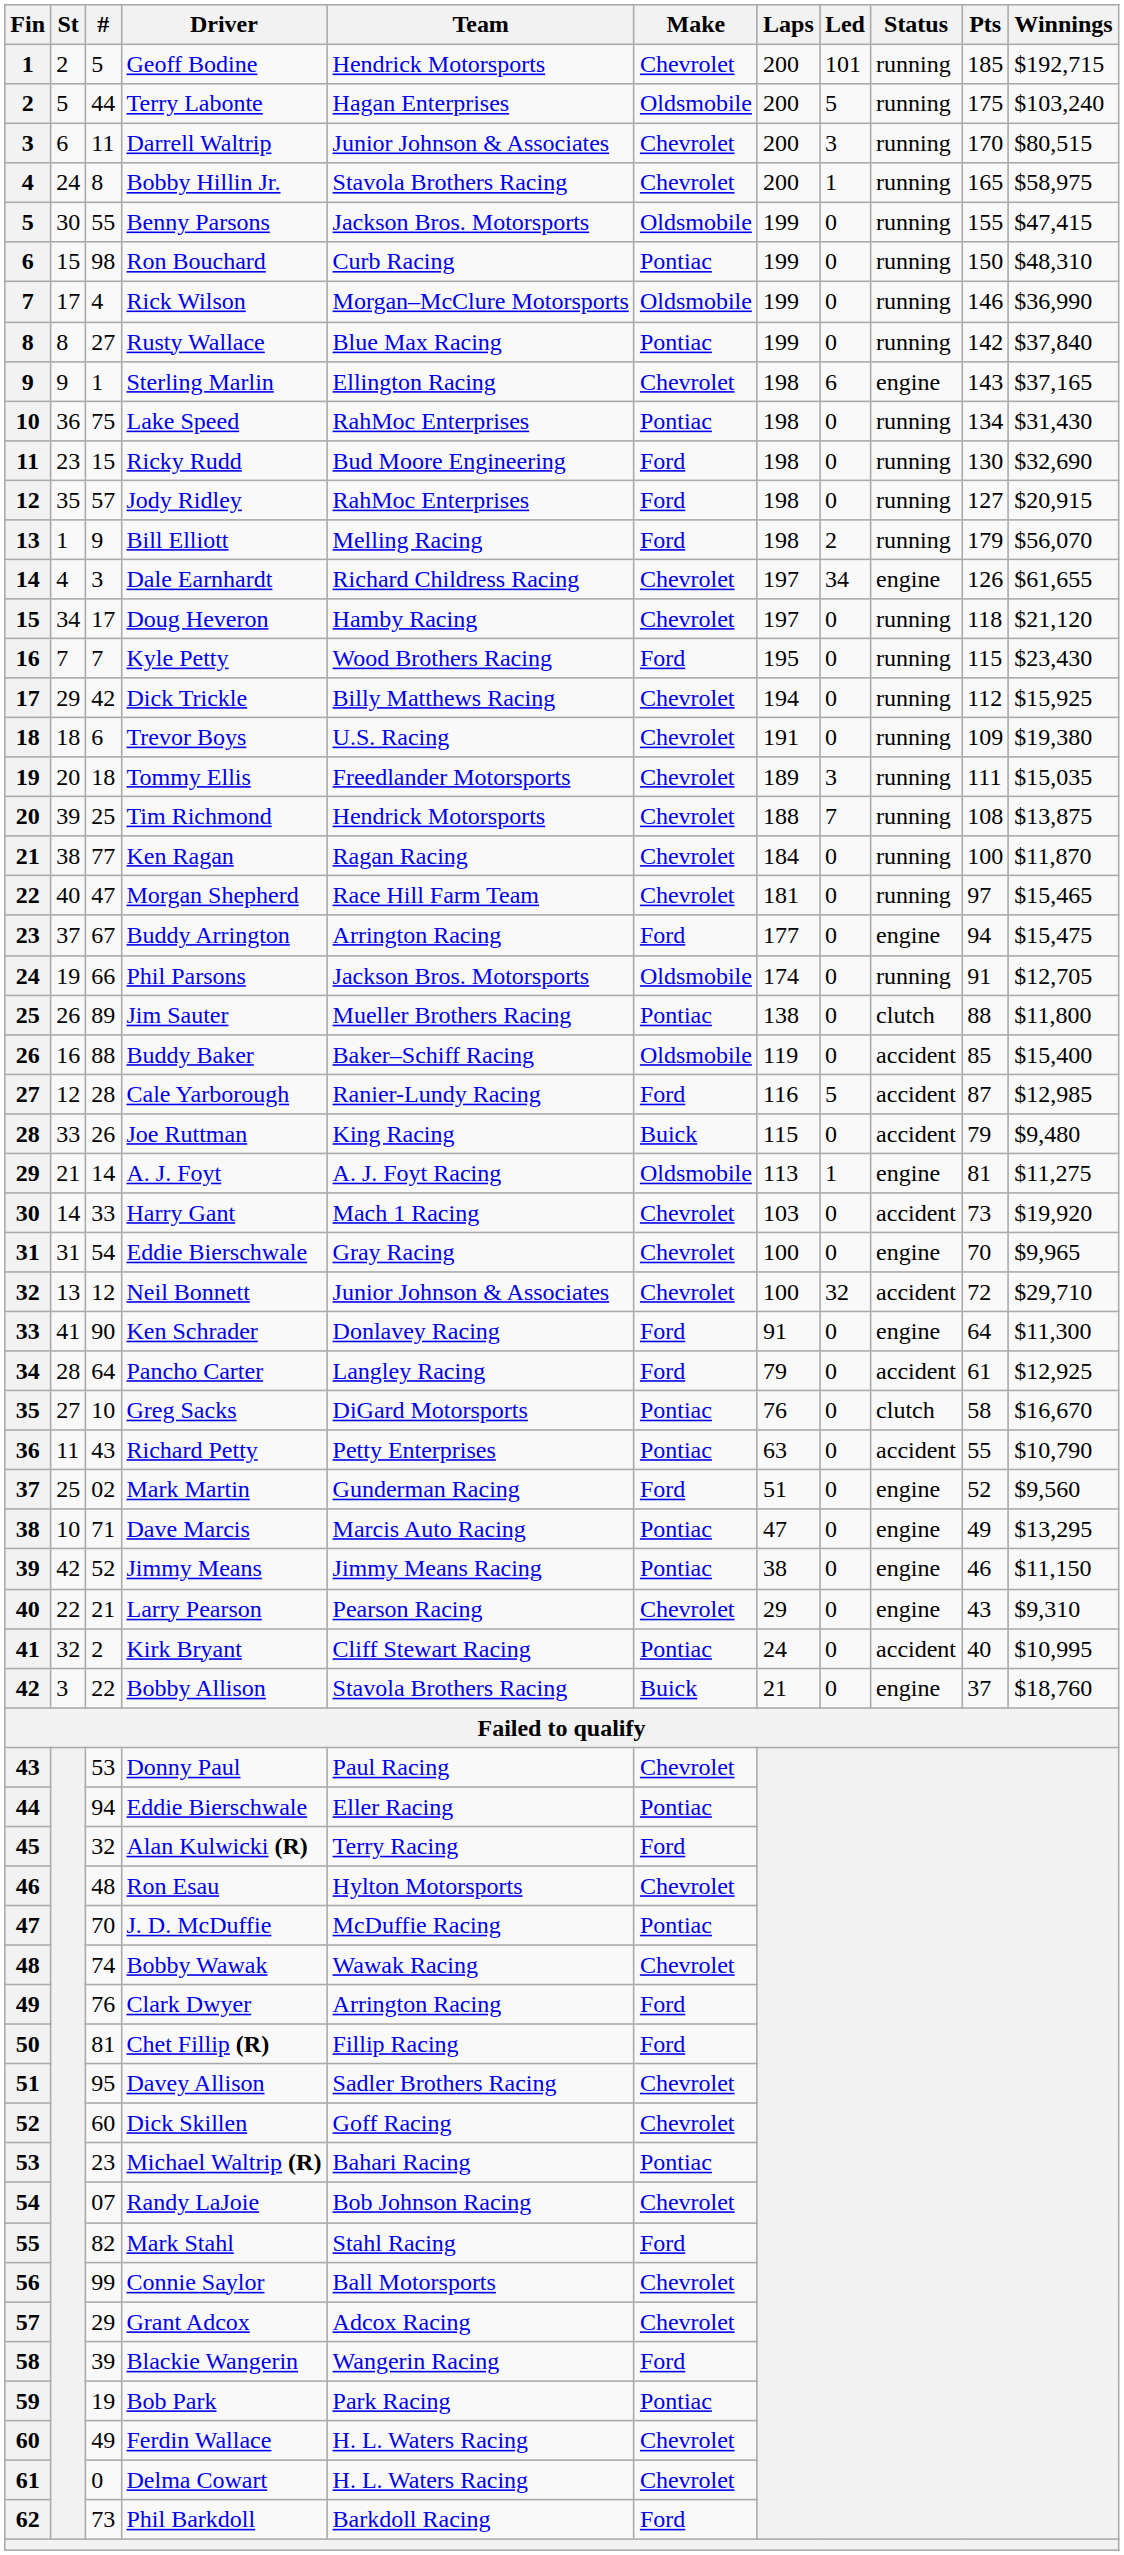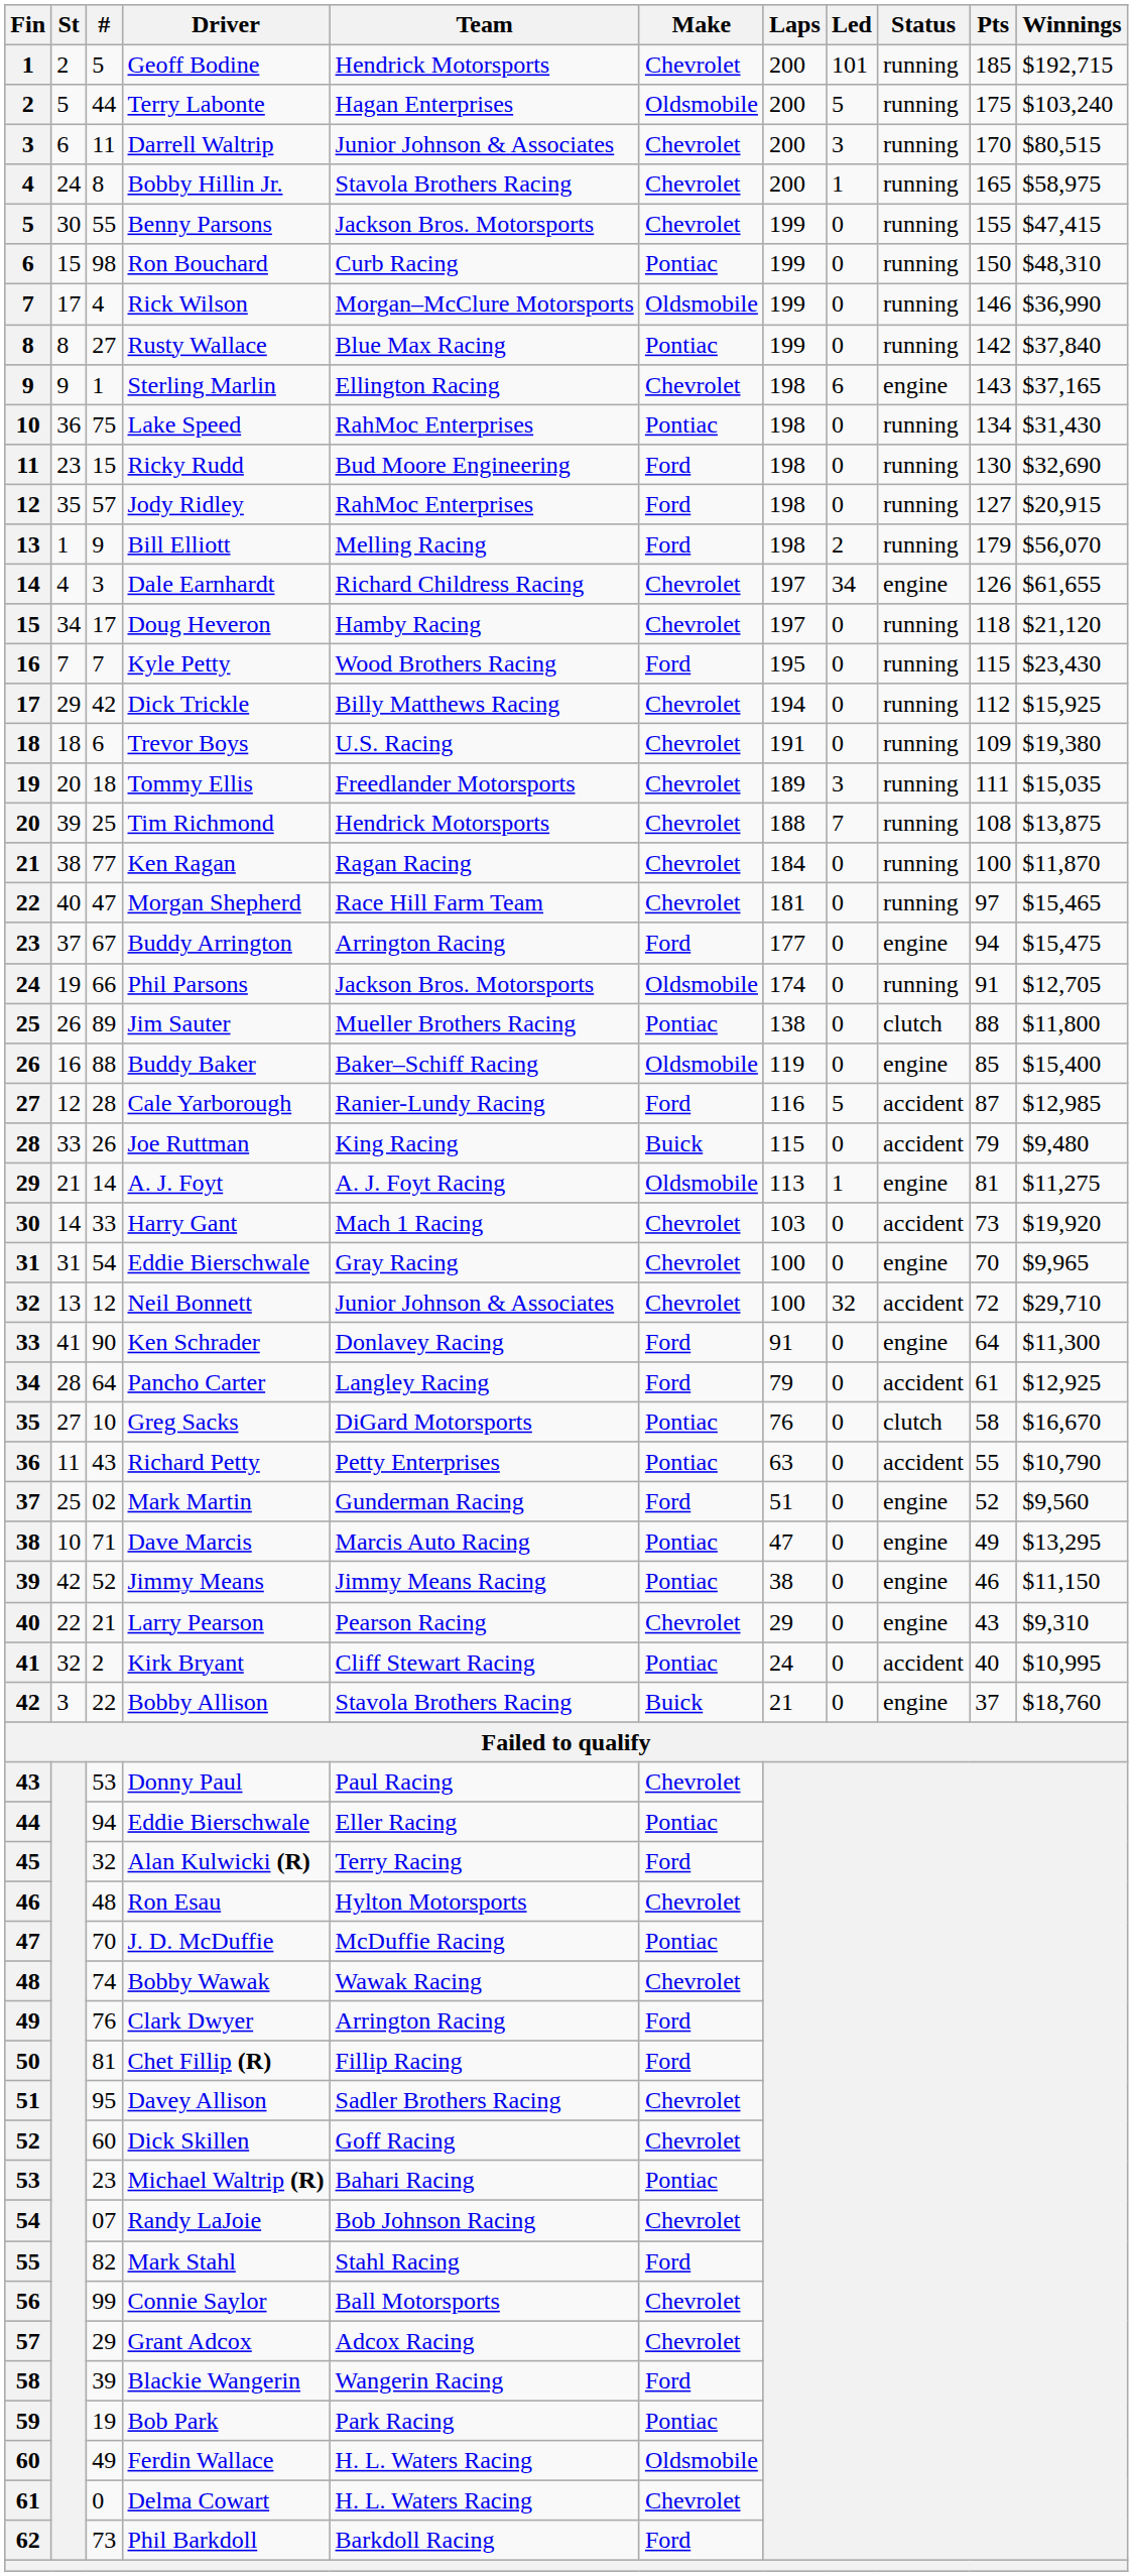Benny Parsons | Make: Oldsmobile -> Chevrolet
Buddy Baker | Status: accident -> engine
Ferdin Wallace | Make: Chevrolet -> Oldsmobile
